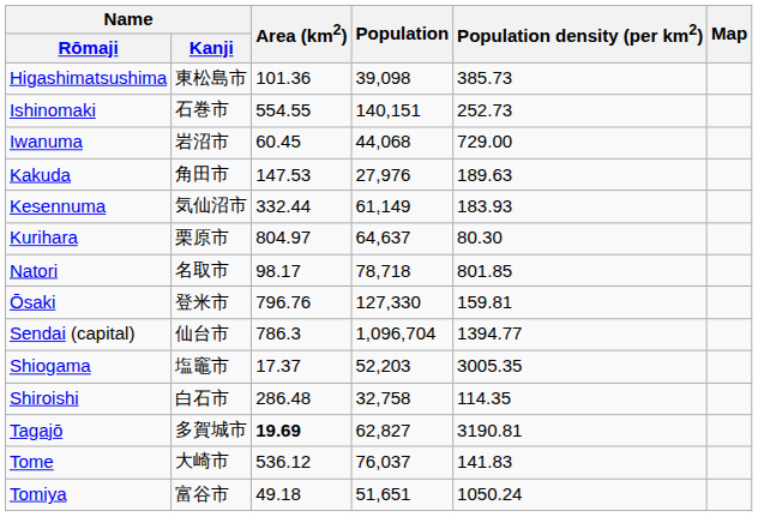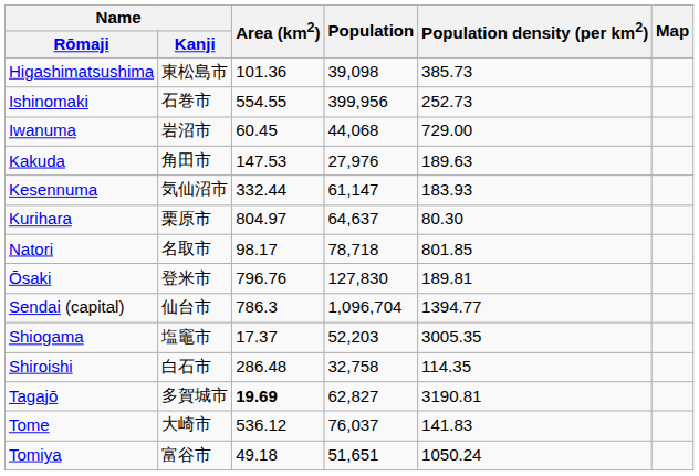Ishinomaki | Population: 140,151 -> 399,956
Kesennuma | Population: 61,149 -> 61,147
Ōsaki | Population: 127,330 -> 127,830
Ōsaki | Population density (per km2): 159.81 -> 189.81
